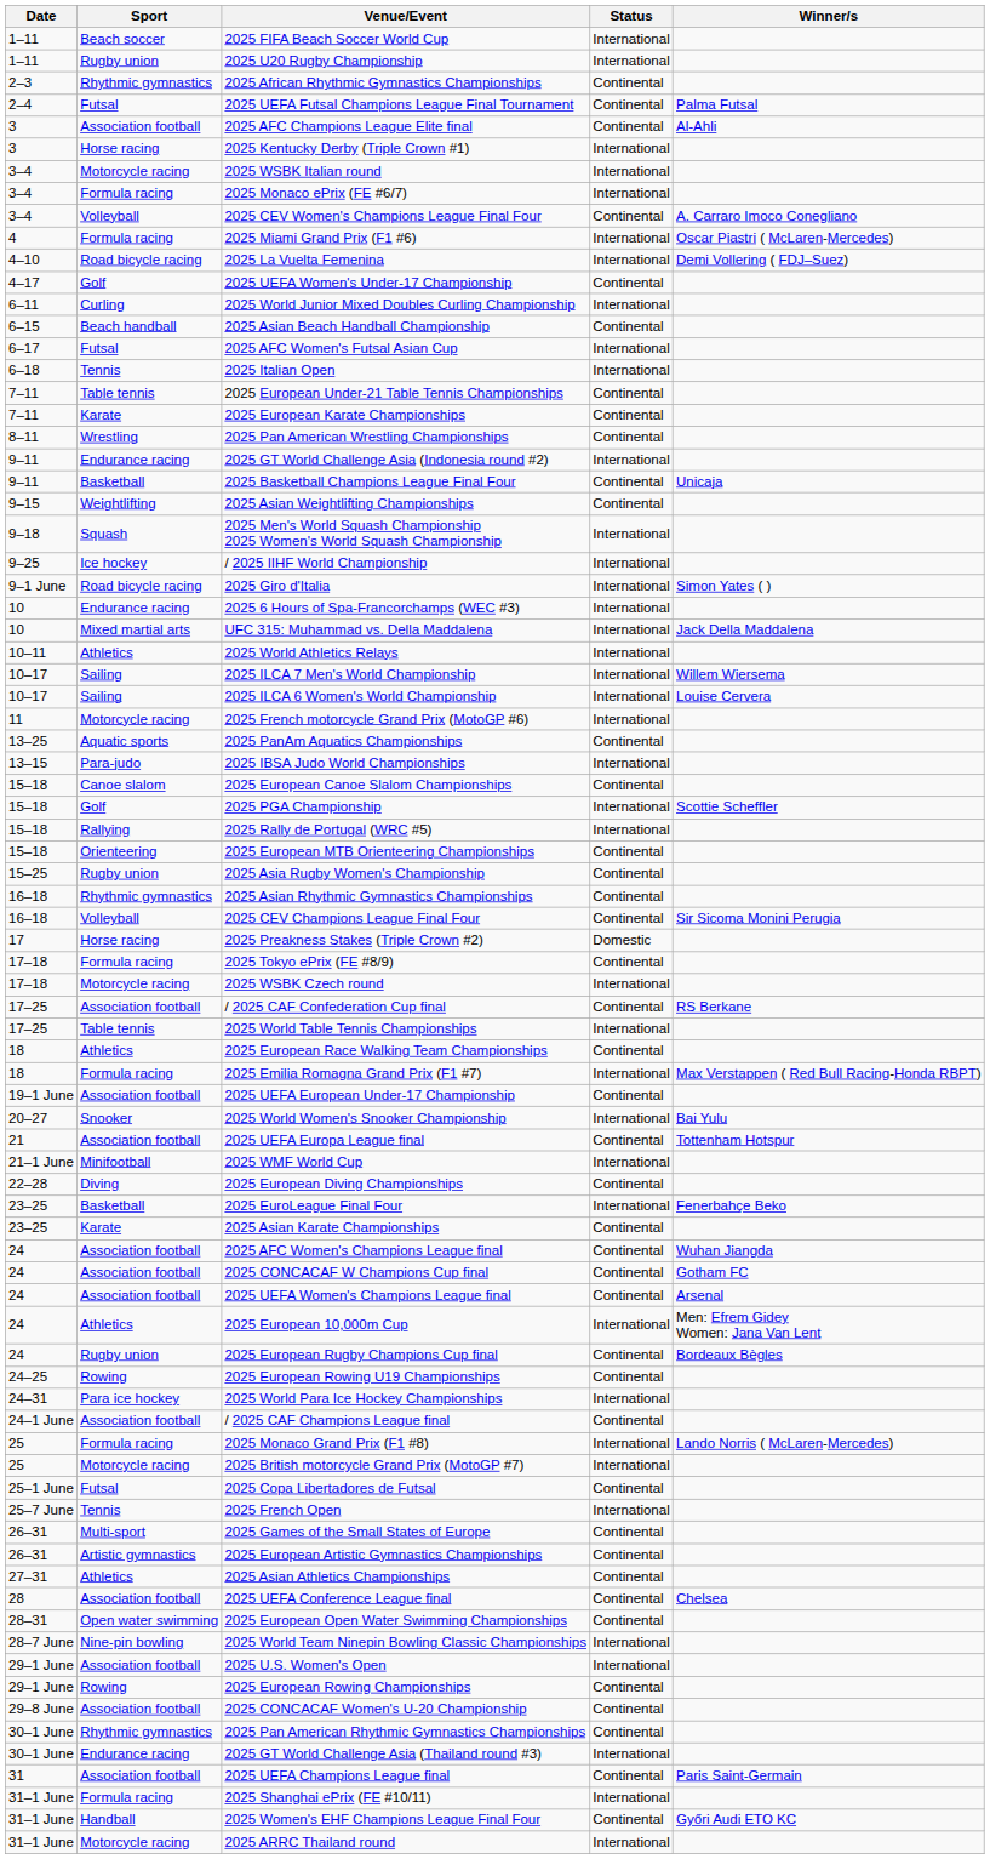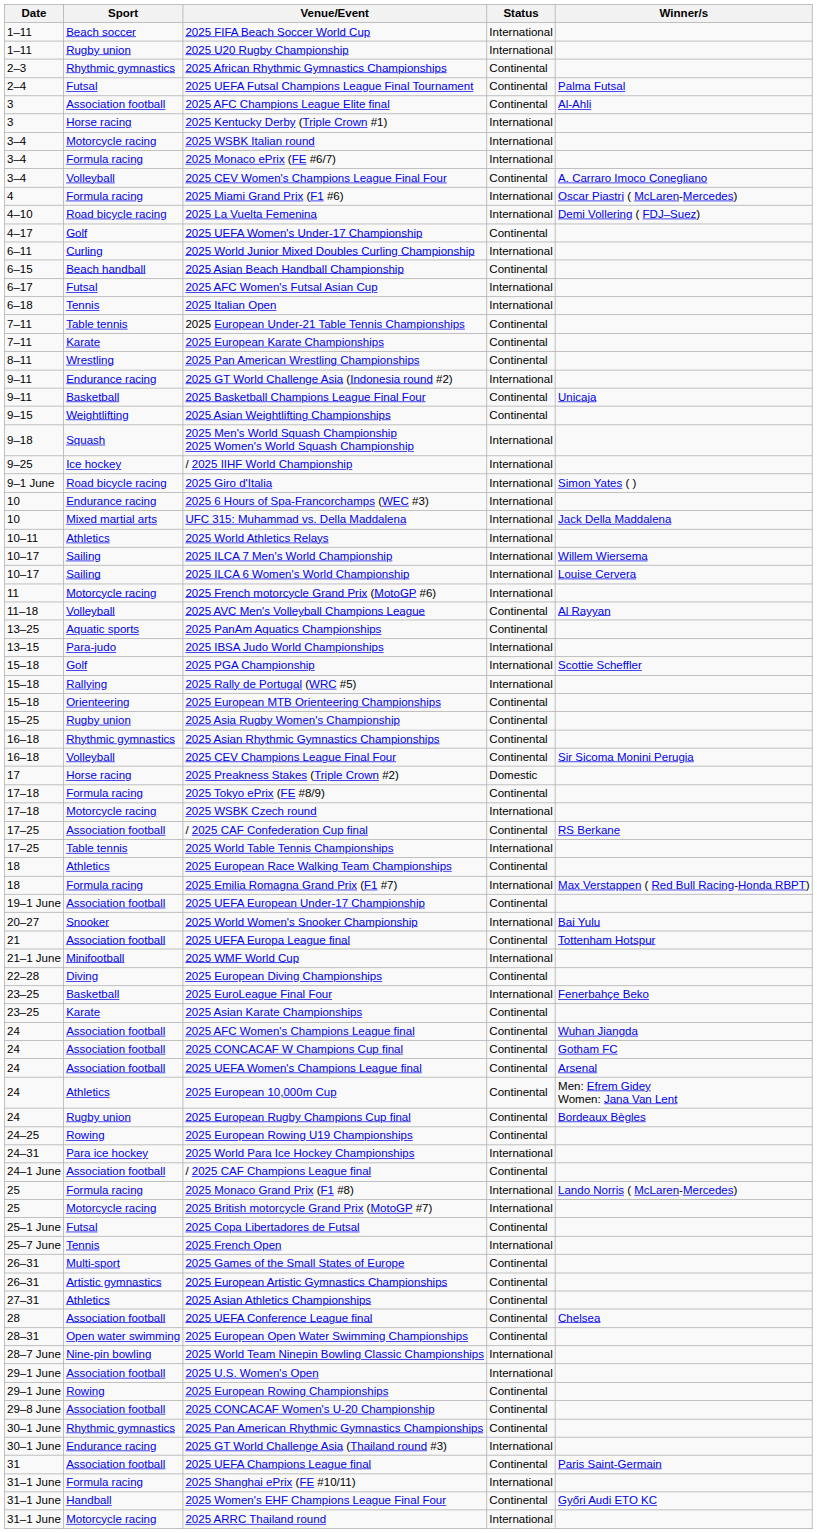+ row: 11–18 | Volleyball | 2025 AVC Men's Volleyball Champions League | Continental | Al Rayyan
- row: 15–18 | Canoe slalom | 2025 European Canoe Slalom Championships | Continental
2025 European 10,000m Cup | Status: International -> Continental
